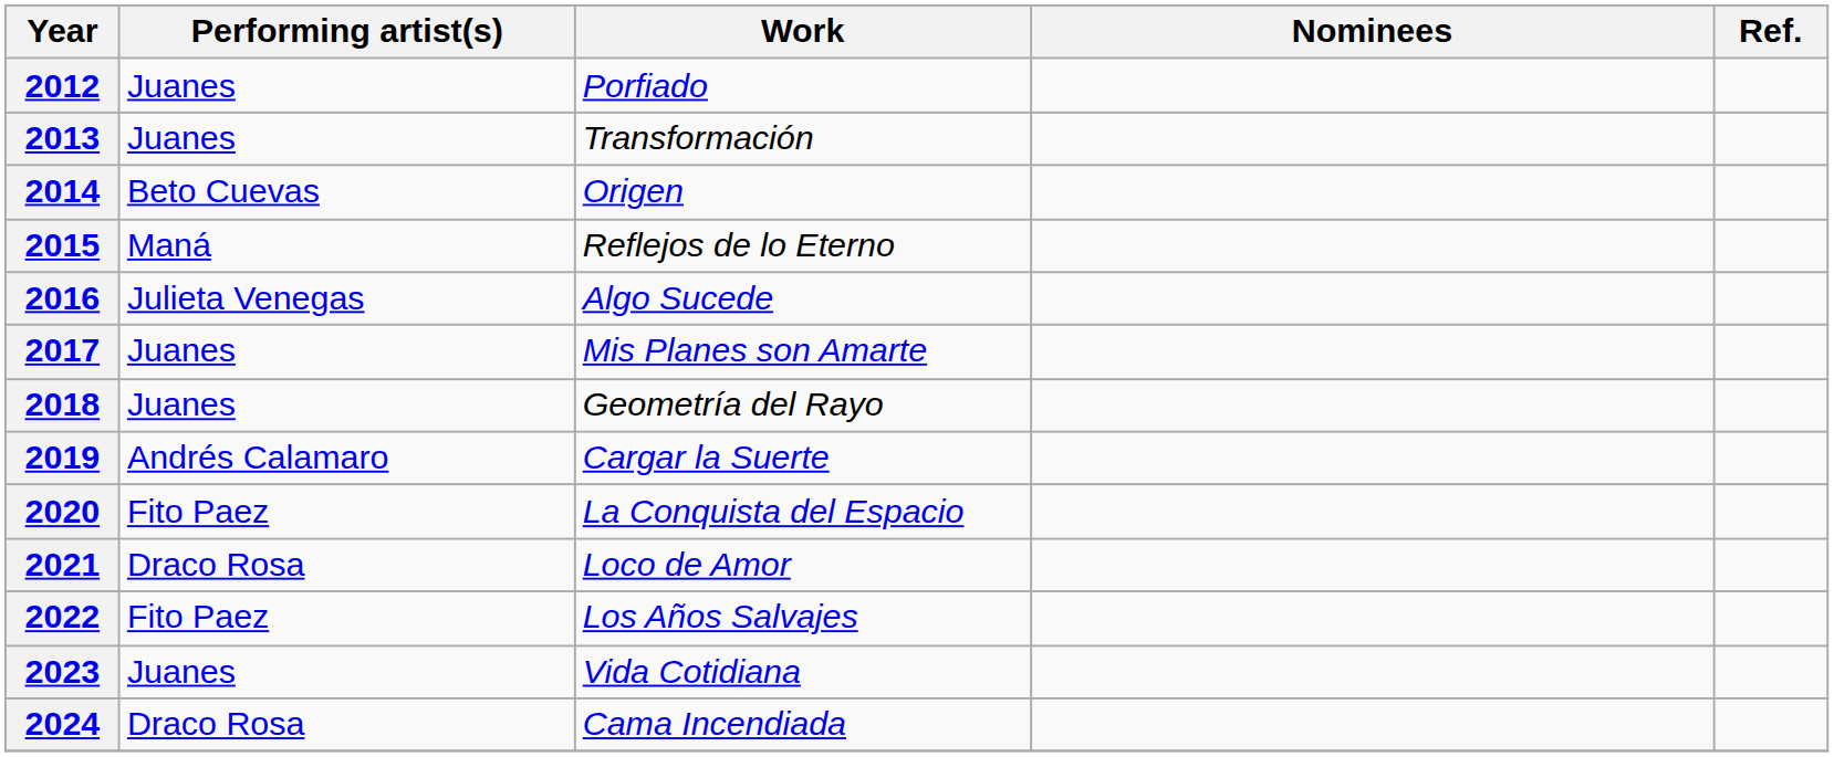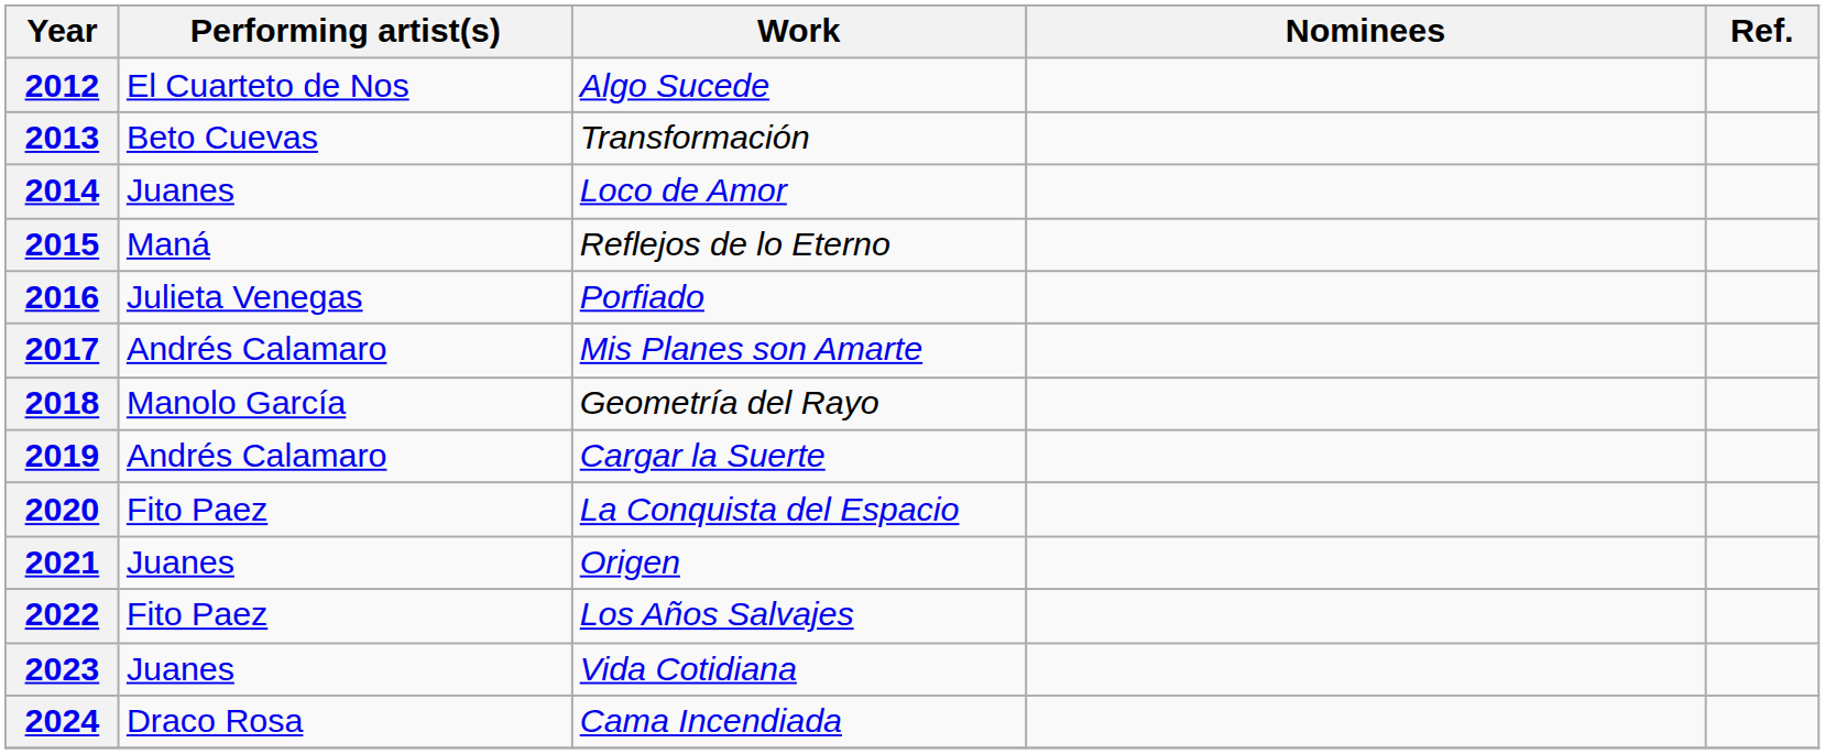2012 | Performing artist(s): Juanes -> El Cuarteto de Nos
2012 | Work: Porfiado -> Algo Sucede
2013 | Performing artist(s): Juanes -> Beto Cuevas
2014 | Performing artist(s): Beto Cuevas -> Juanes
2014 | Work: Origen -> Loco de Amor
2016 | Work: Algo Sucede -> Porfiado
2017 | Performing artist(s): Juanes -> Andrés Calamaro
2018 | Performing artist(s): Juanes -> Manolo García
2021 | Performing artist(s): Draco Rosa -> Juanes
2021 | Work: Loco de Amor -> Origen
